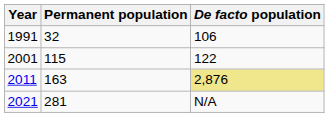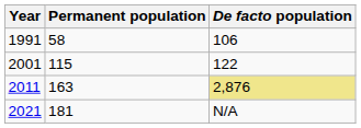1991 | Permanent population: 32 -> 58
2021 | Permanent population: 281 -> 181
